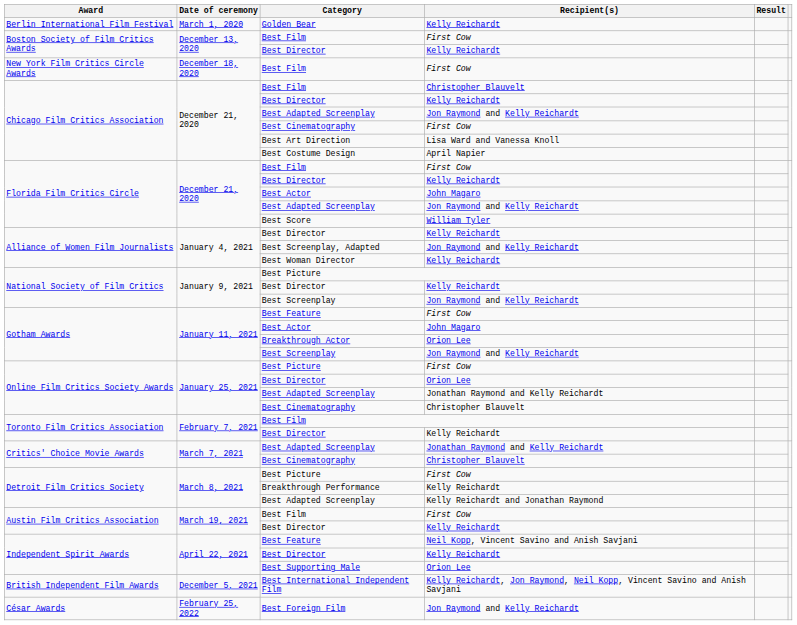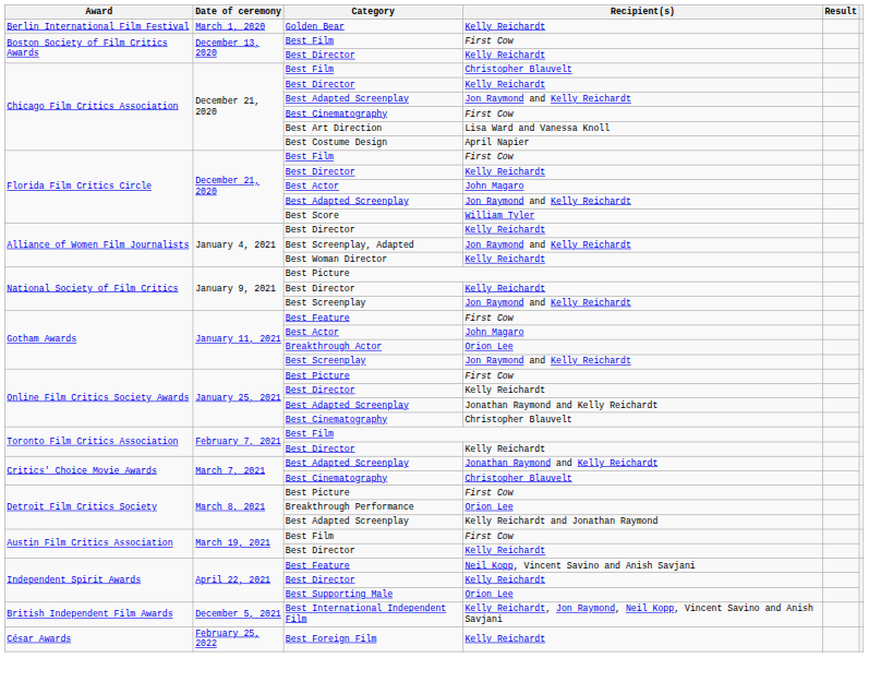- row: New York Film Critics Circle Awards | December 18, 2020 | Best Film | First Cow
Online Film Critics Society Awards / Best Director | Recipient(s): Orion Lee -> Kelly Reichardt
Breakthrough Performance | Recipient(s): Kelly Reichardt -> Orion Lee
Best Foreign Film | Recipient(s): Jon Raymond and Kelly Reichardt -> Kelly Reichardt
